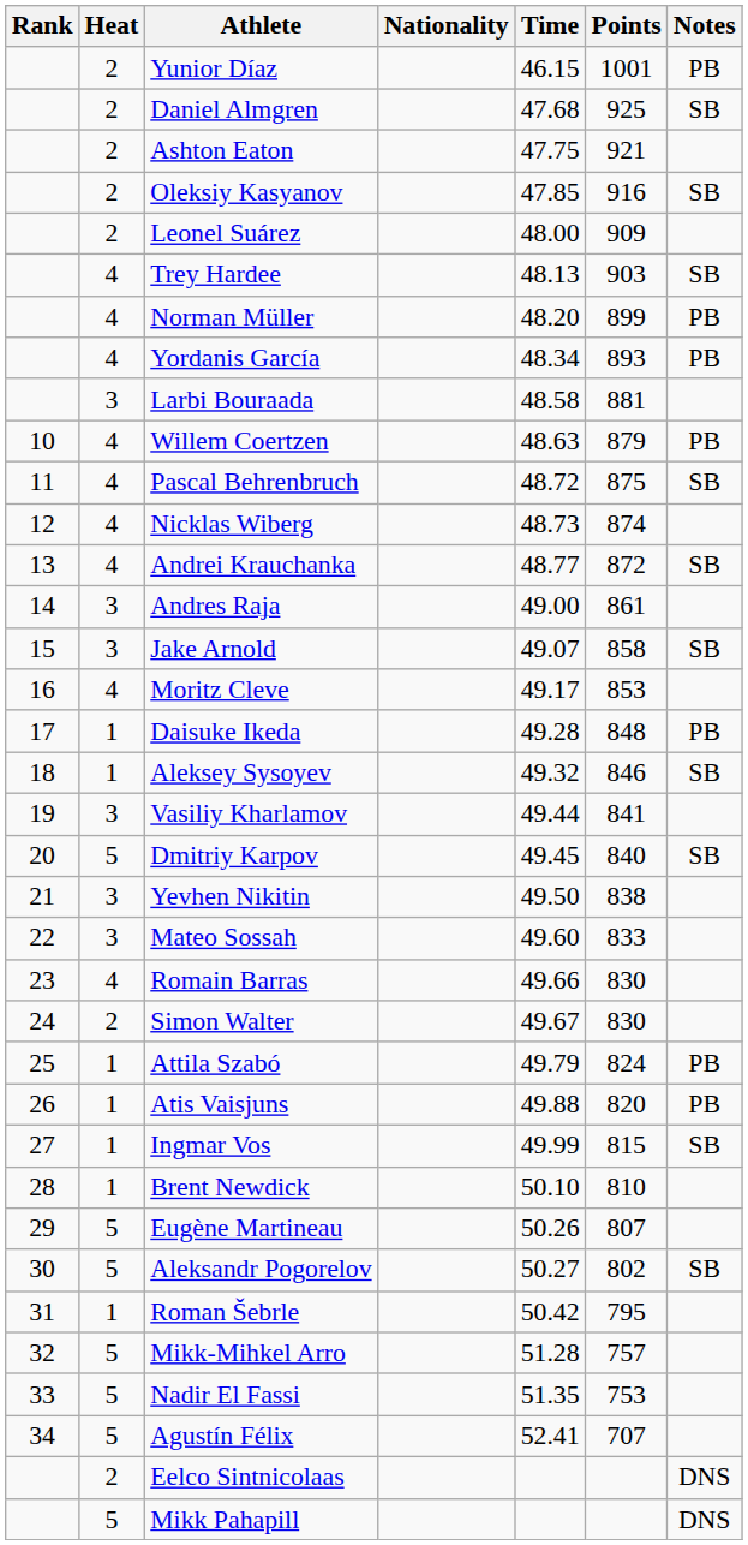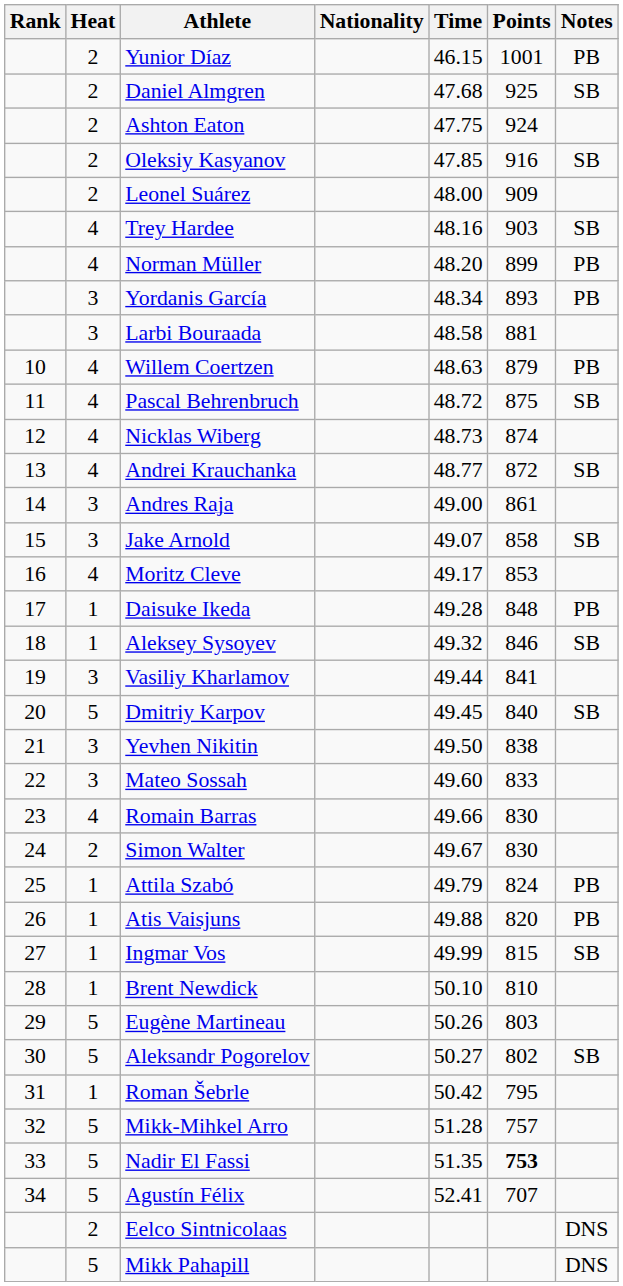Ashton Eaton | Points: 921 -> 924
Trey Hardee | Time: 48.13 -> 48.16
Yordanis García | Heat: 4 -> 3
Eugène Martineau | Points: 807 -> 803
Nadir El Fassi | Points: normal -> bold
